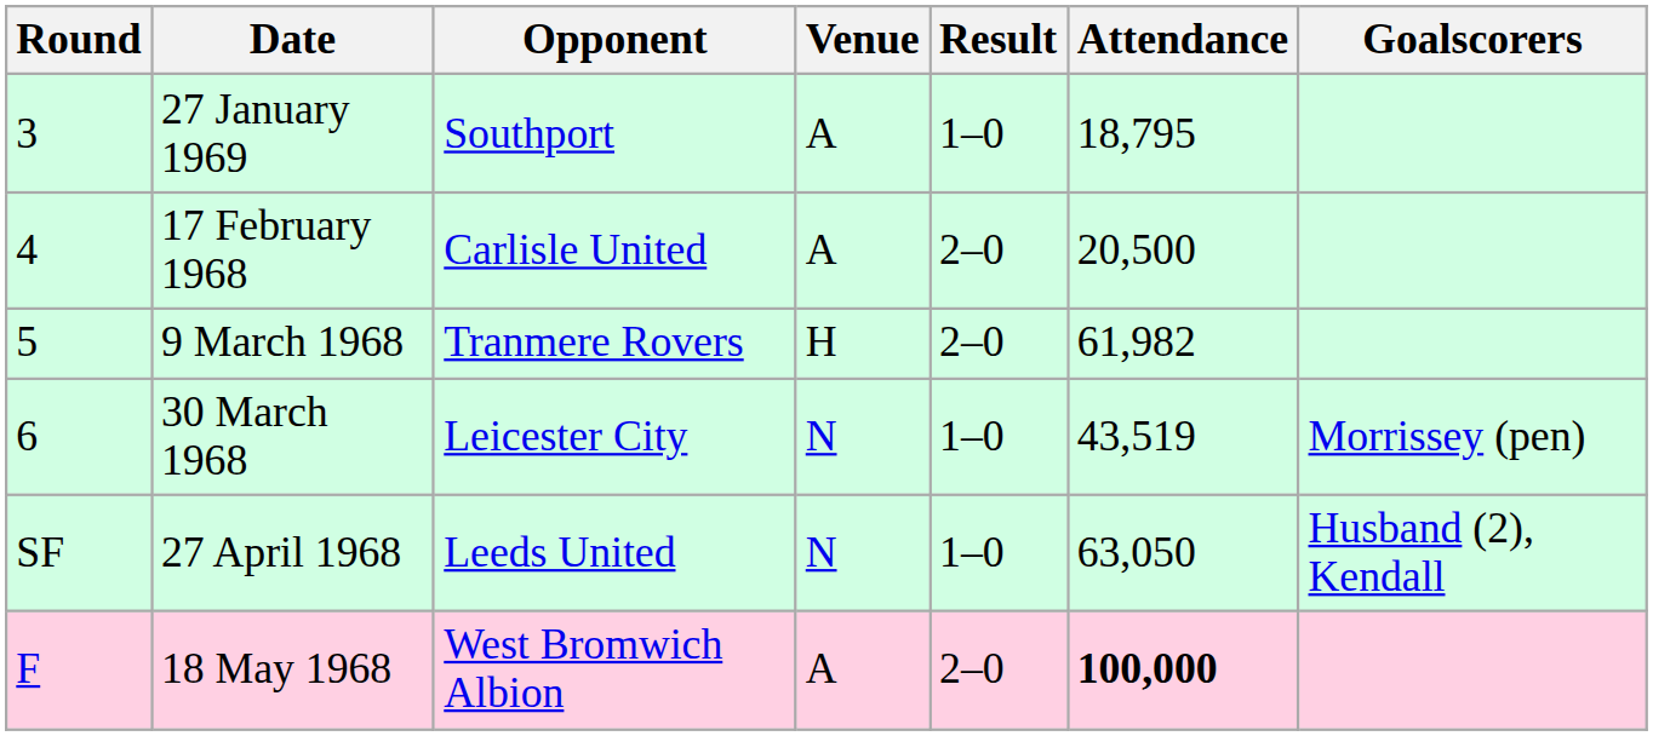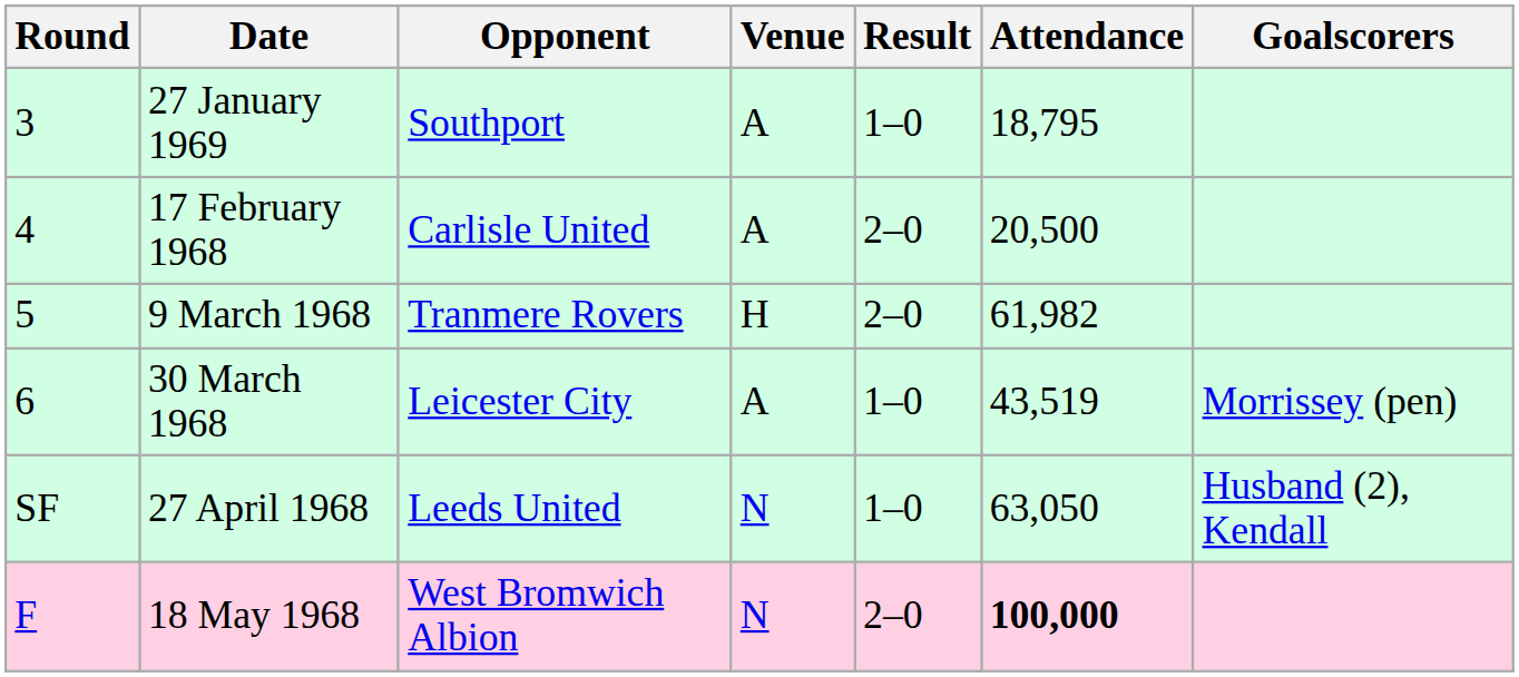30 March 1968 | Venue: N -> A
18 May 1968 | Venue: A -> N
